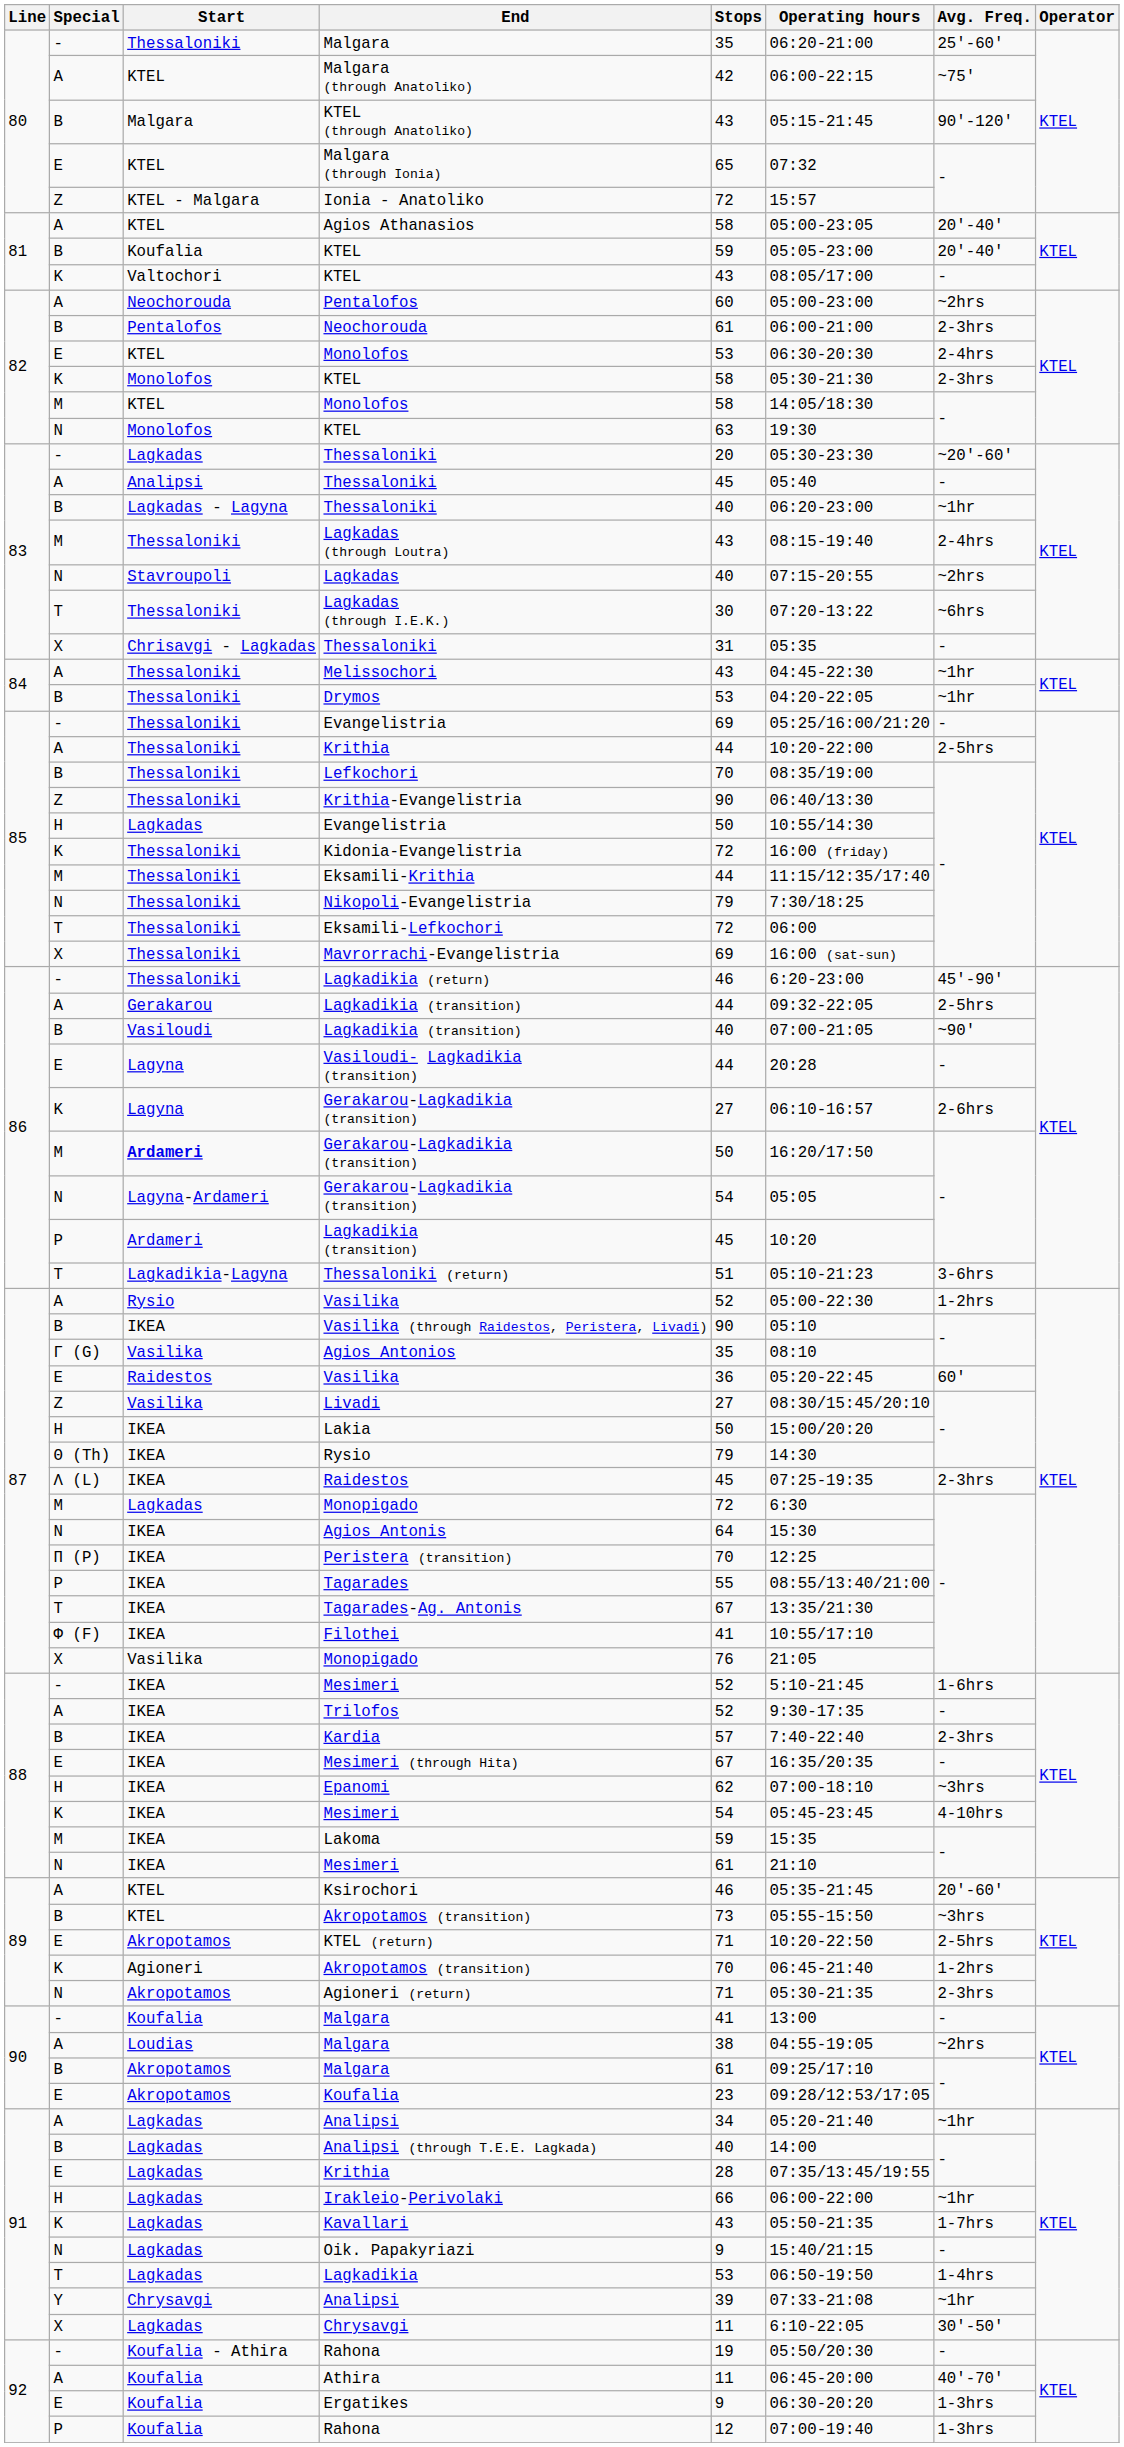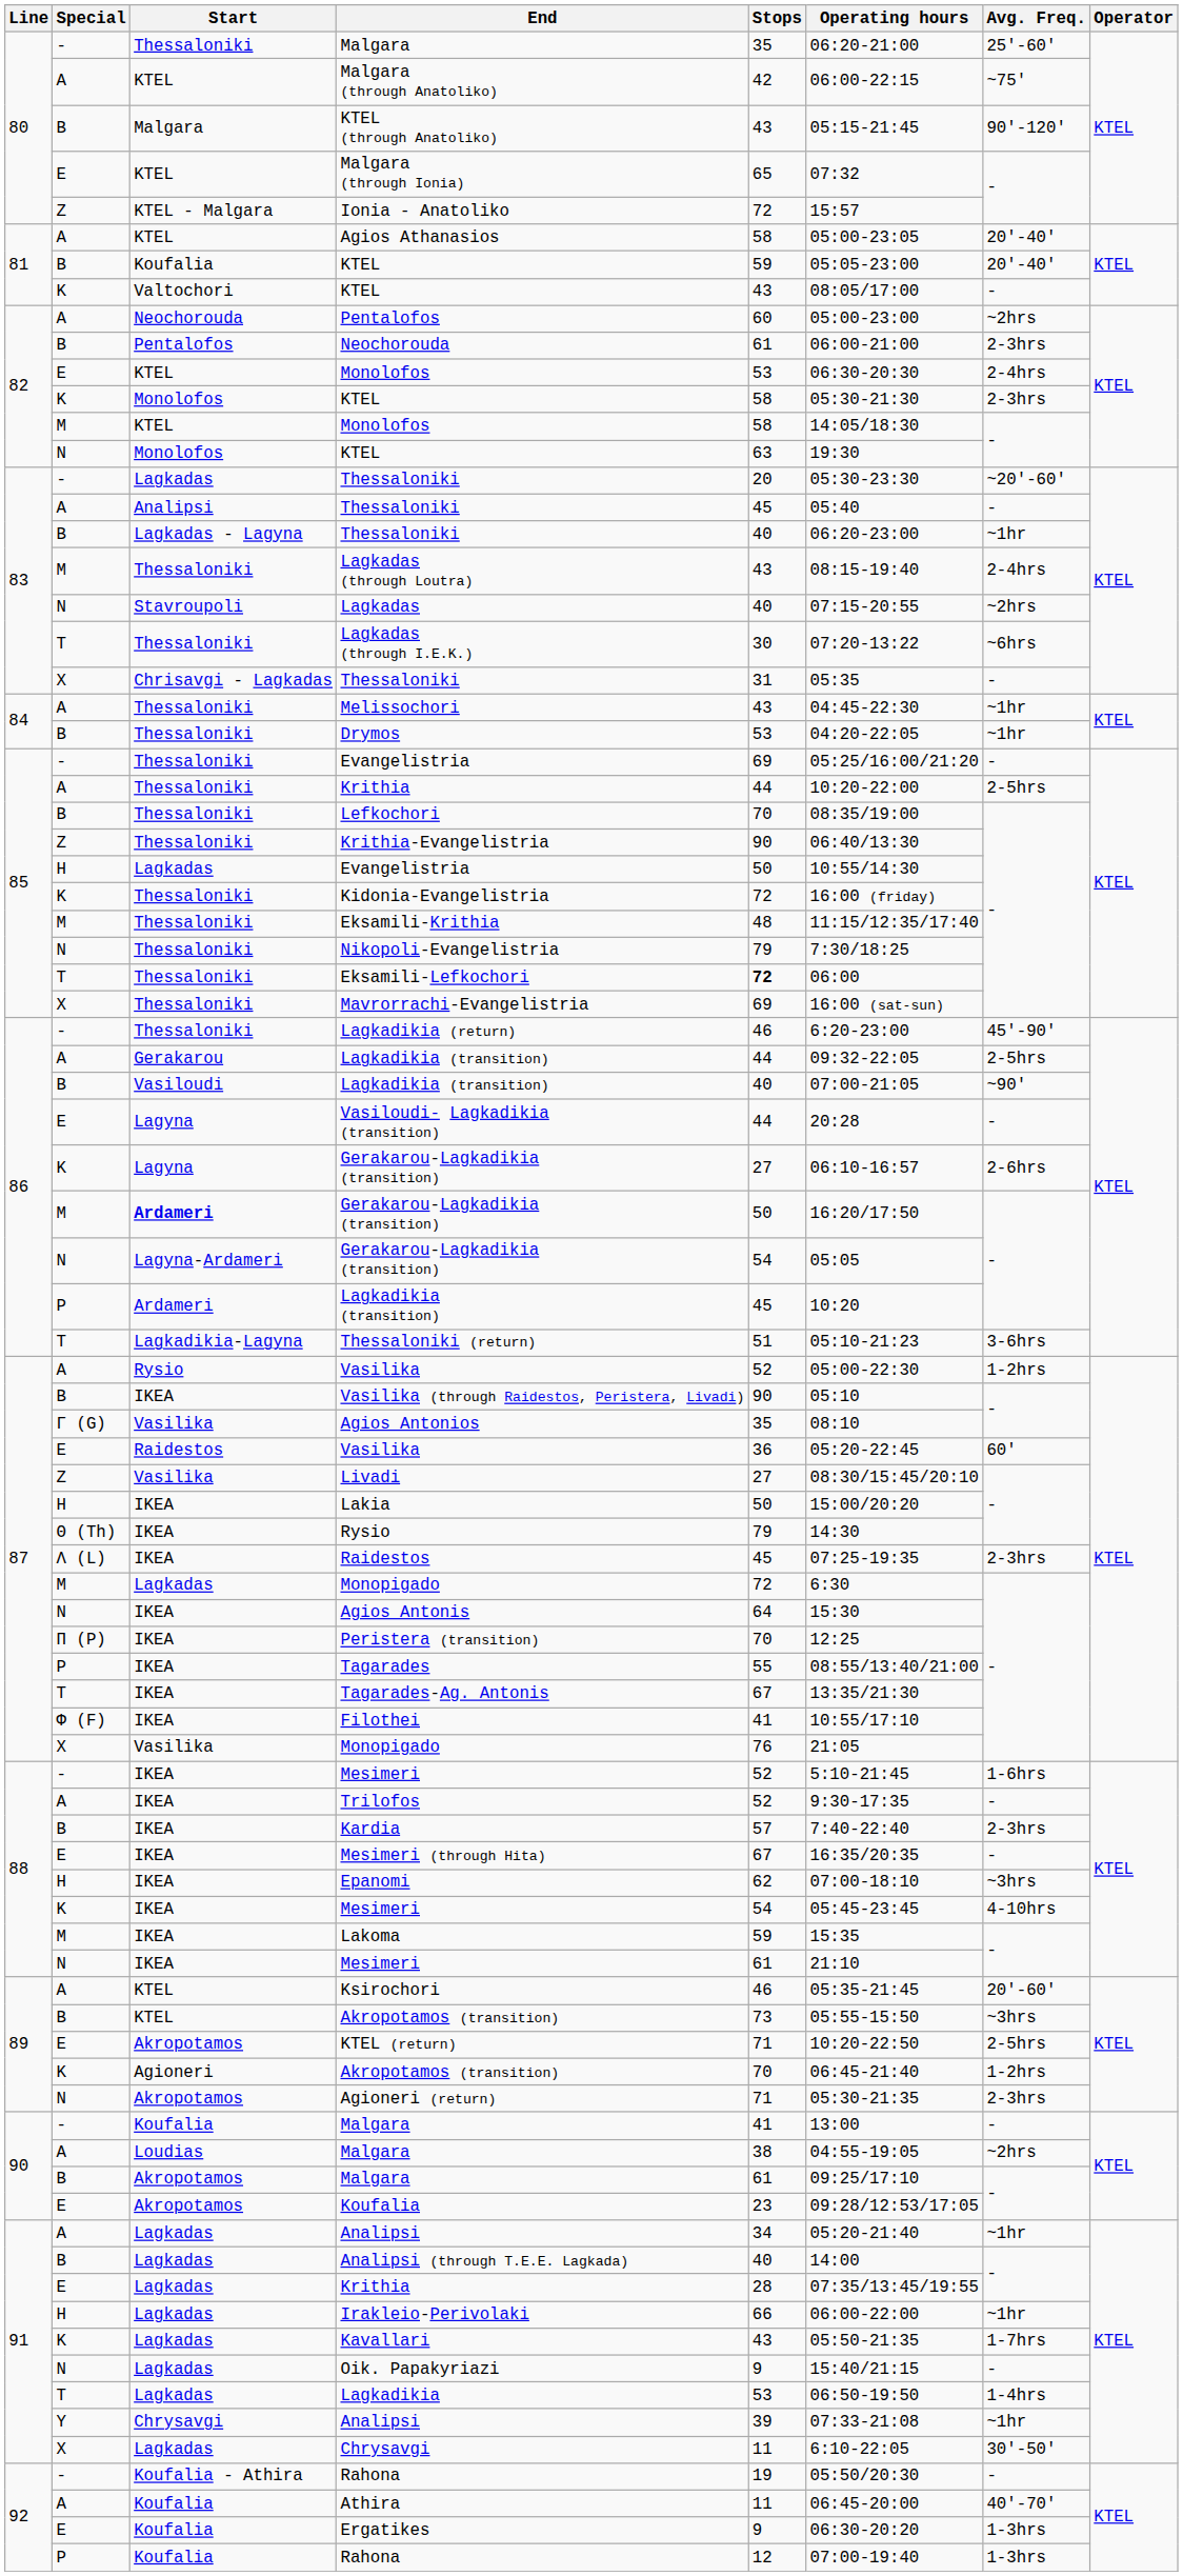Eksamili-Krithia | Stops: 44 -> 48
Eksamili-Lefkochori | Stops: normal -> bold
